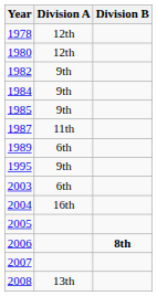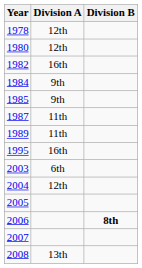1982 | Division A: 9th -> 16th
1989 | Division A: 6th -> 11th
1995 | Division A: 9th -> 16th
2004 | Division A: 16th -> 12th
